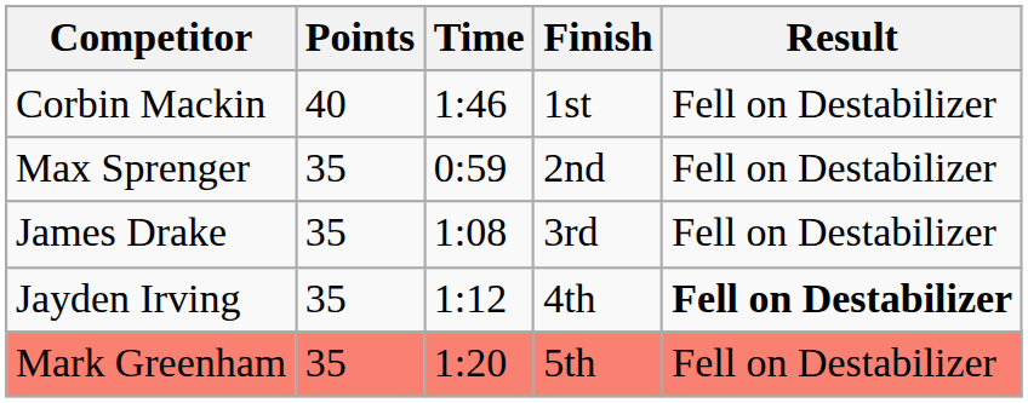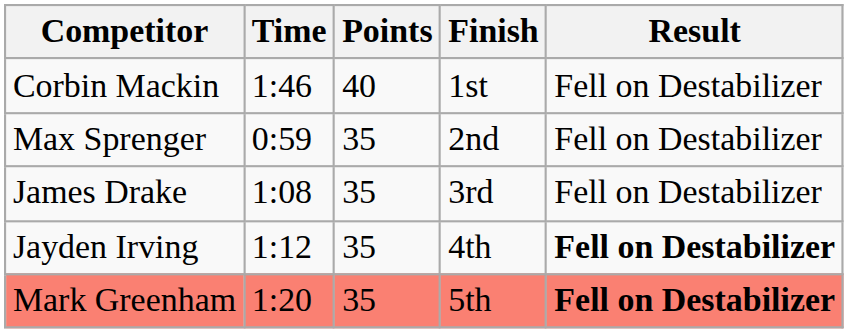columns swapped: Points <-> Time
Mark Greenham | Result: normal -> bold
